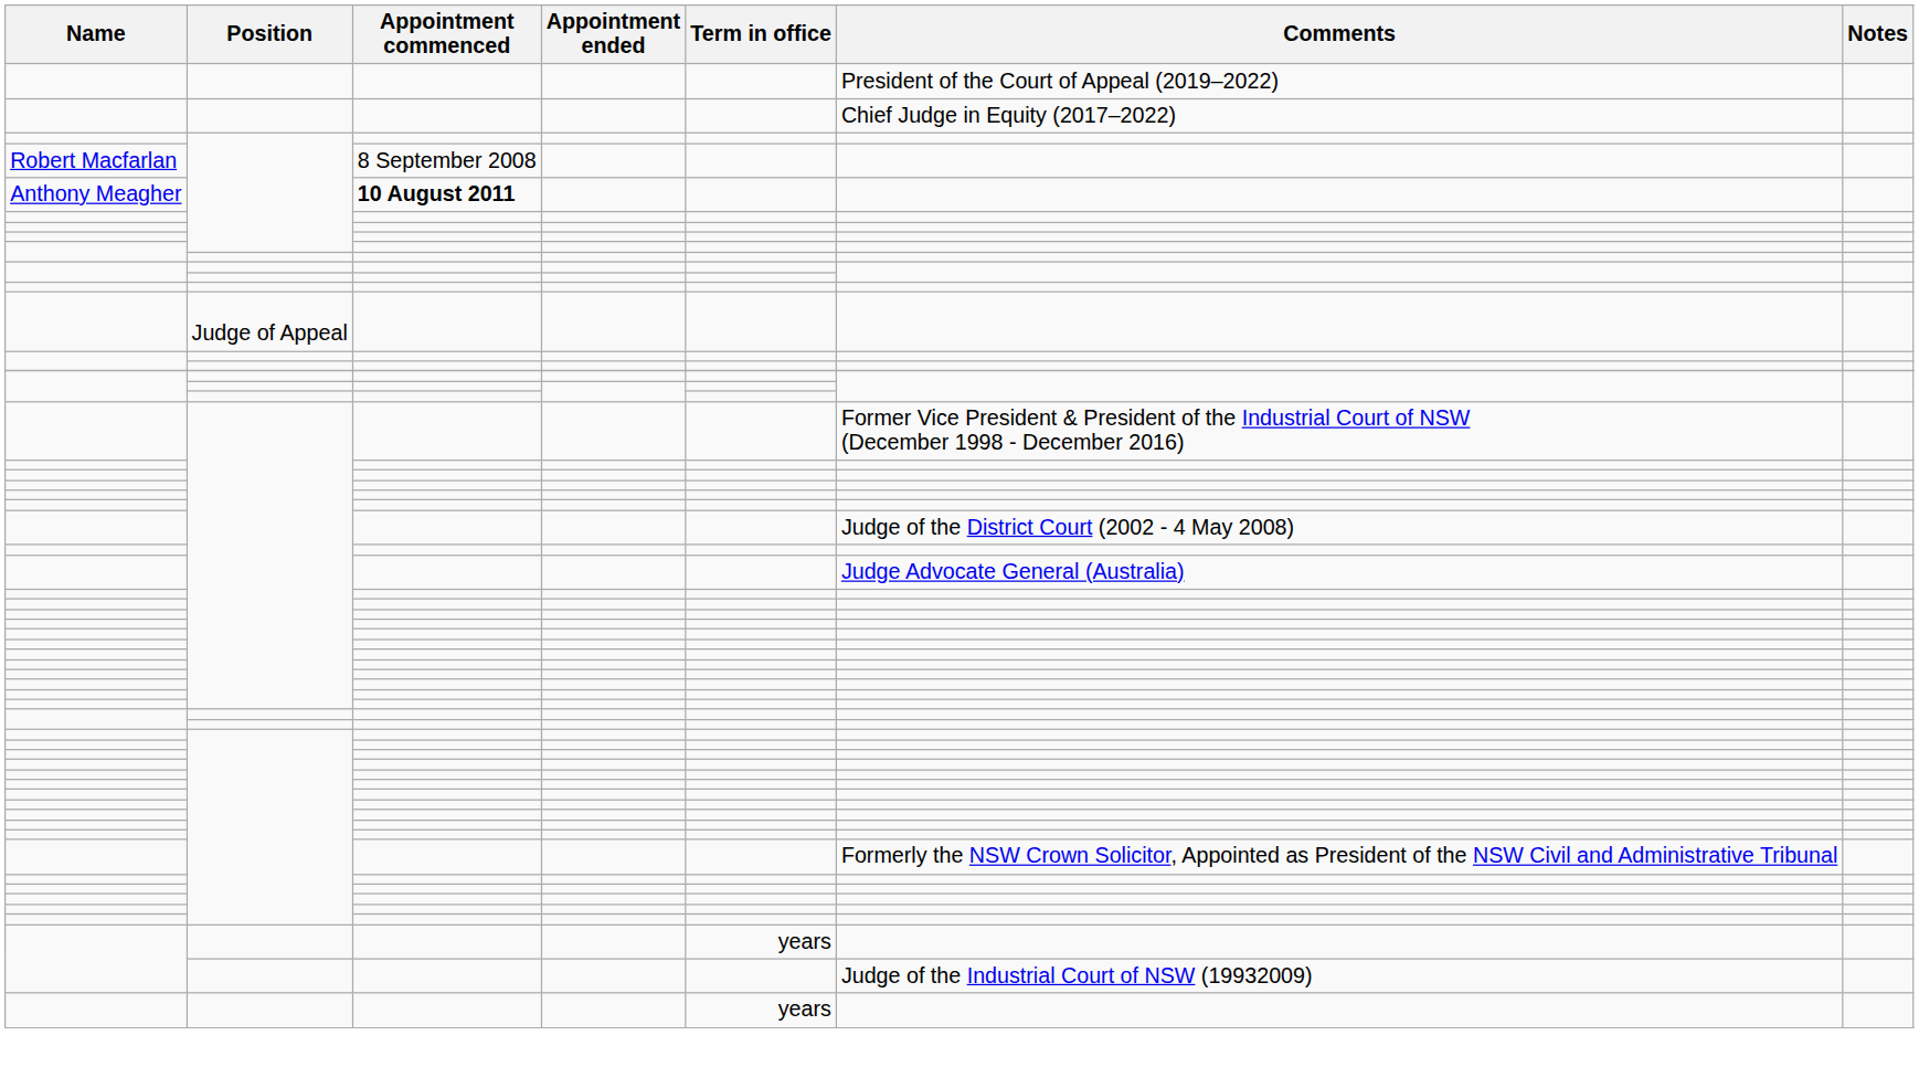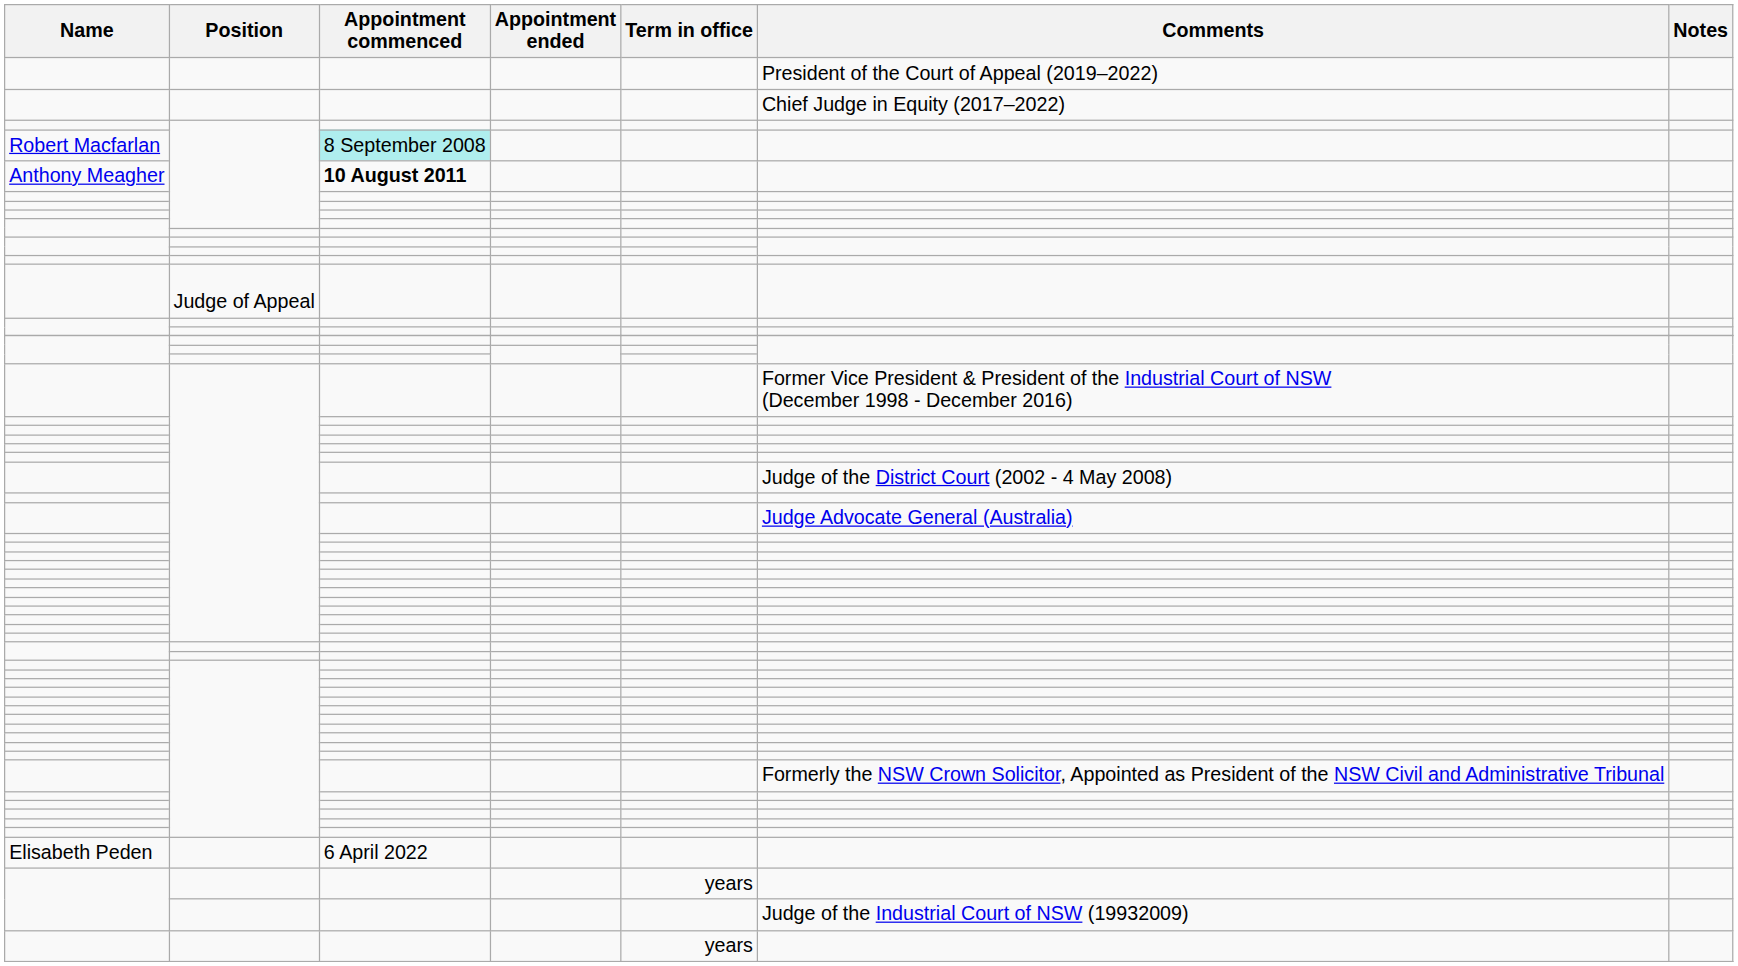Robert Macfarlan | Appointment commenced: no background -> paleturquoise background
+ row: Elisabeth Peden | 6 April 2022
